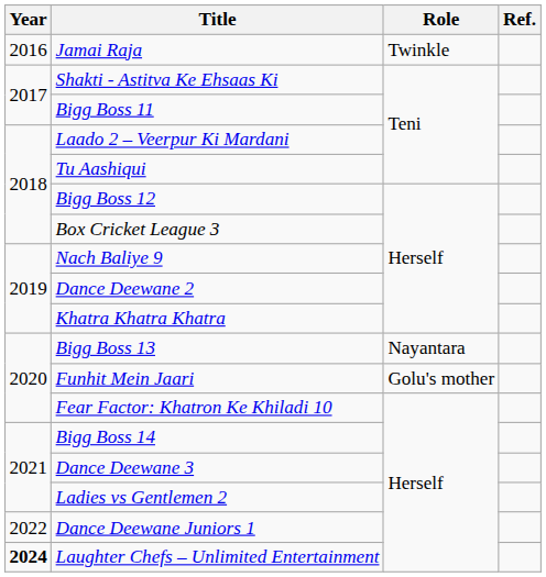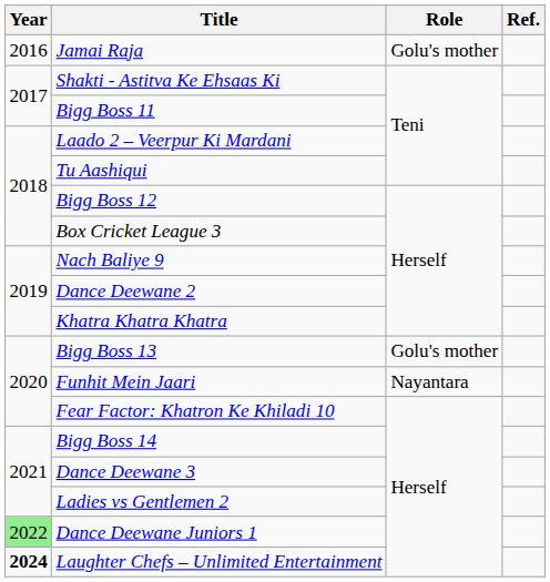Jamai Raja | Role: Twinkle -> Golu's mother
Bigg Boss 13 | Role: Nayantara -> Golu's mother
Funhit Mein Jaari | Role: Golu's mother -> Nayantara
Dance Deewane Juniors 1 | Year: no background -> lightgreen background
